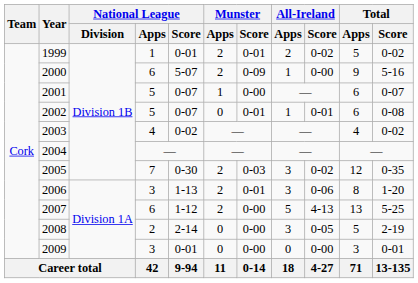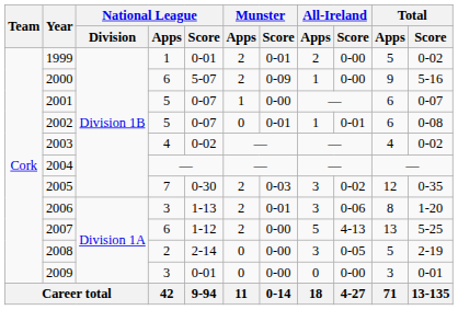1999 | All-Ireland / Score: 0-02 -> 0-00
